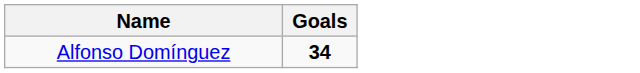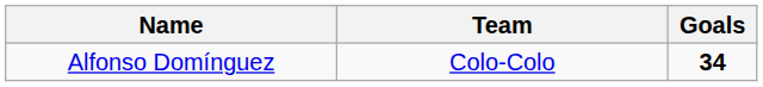+ column: Team | Colo-Colo
